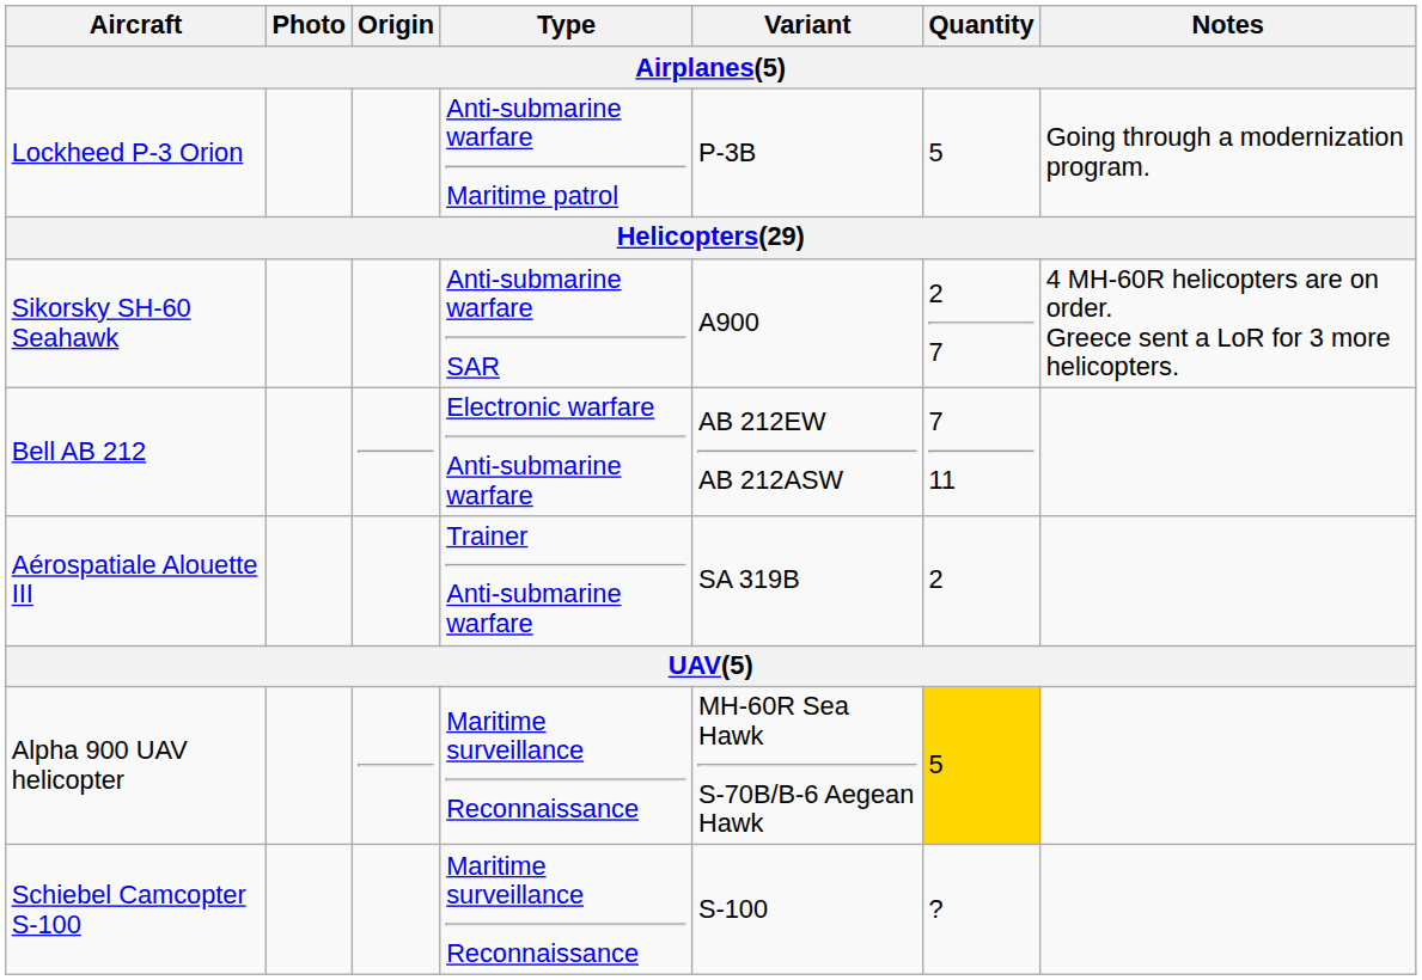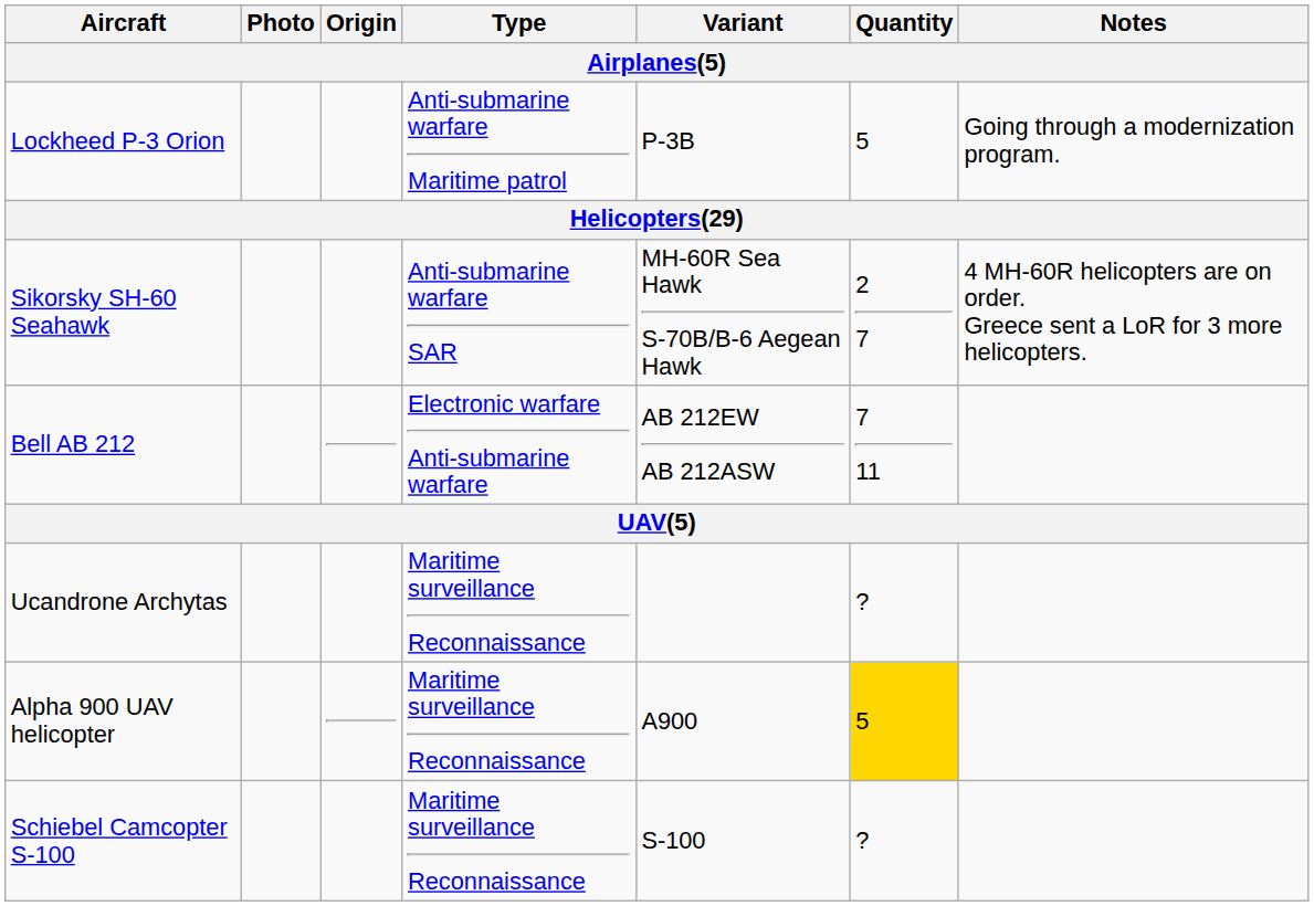Sikorsky SH-60 Seahawk | Variant: A900 -> MH-60R Sea Hawk S-70Β/B-6 Aegean Hawk
- row: Aérospatiale Alouette III | Trainer Anti-submarine warfare | SA 319B | 2
+ row: Ucandrone Archytas | Maritime surveillance Reconnaissance | ?
Alpha 900 UAV helicopter | Variant: MH-60R Sea Hawk S-70Β/B-6 Aegean Hawk -> A900
